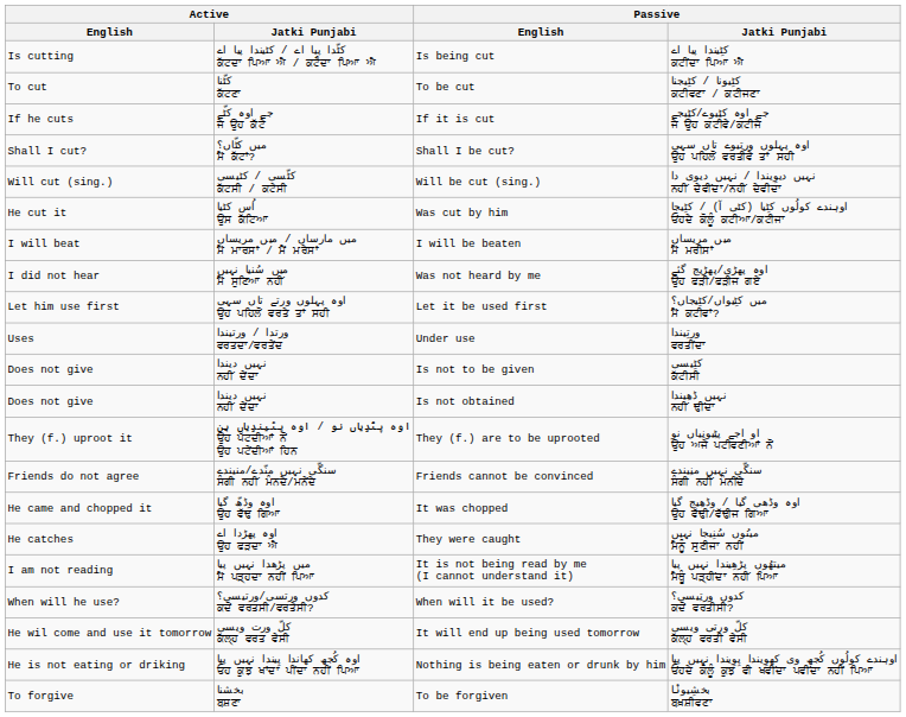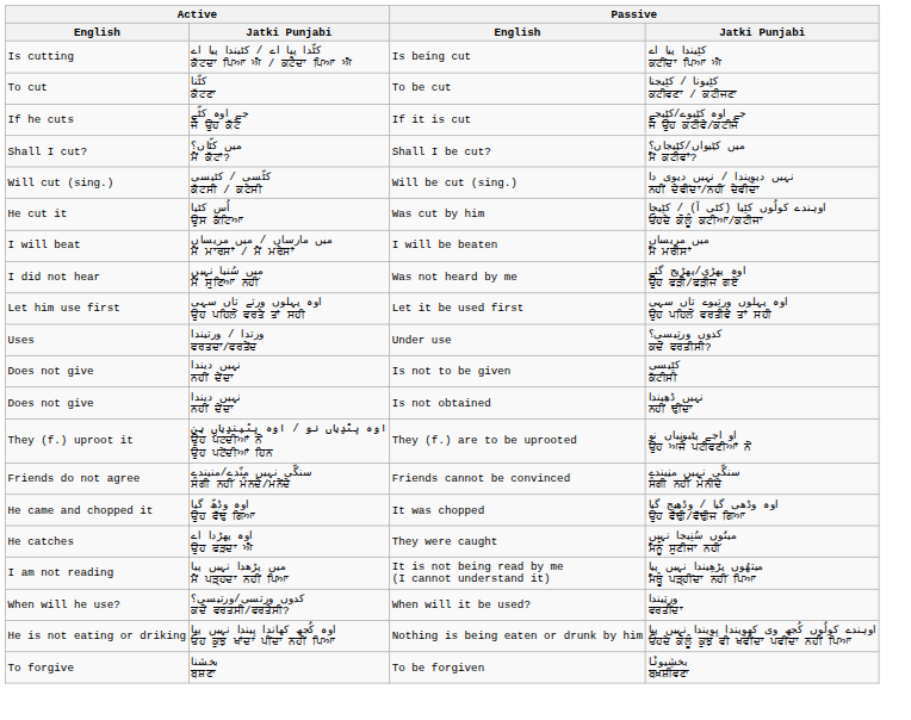Shall I be cut? | Passive / Jatki Punjabi: اوہ پہلوں ورتِیوے تاں سہی ਉਹ ਪਹਿਲੋਂ ਵਰਤੀਵੇ ਤਾਂ ਸਹੀ -> میں کٹِیواں/کٹِیجاں؟ ਮੈਂ ਕਟੀਵਾਂ?
Let it be used first | Passive / Jatki Punjabi: میں کٹِیواں/کٹِیجاں؟ ਮੈਂ ਕਟੀਵਾਂ? -> اوہ پہلوں ورتِیوے تاں سہی ਉਹ ਪਹਿਲੋਂ ਵਰਤੀਵੇ ਤਾਂ ਸਹੀ
Under use | Passive / Jatki Punjabi: ورتِیندا ਵਰਤੀਂਦਾ -> کدوں ورتِیسی؟ ਕਦੋਂ ਵਰਤੀਸੀ?
When will it be used? | Passive / Jatki Punjabi: کدوں ورتِیسی؟ ਕਦੋਂ ਵਰਤੀਸੀ? -> ورتِیندا ਵਰਤੀਂਦਾ
- row: He wil come and use it tomorrow | کلّ ورت ویسی ਕੱਲ੍ਹ ਵਰਤ ਵੇਸੀ | It will end up being used tomorrow | کلّ ورتی ویسی ਕੱਲ੍ਹ ਵਰਤੀ ਵੇਸੀ
